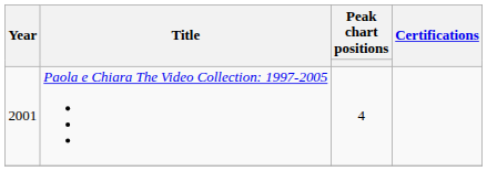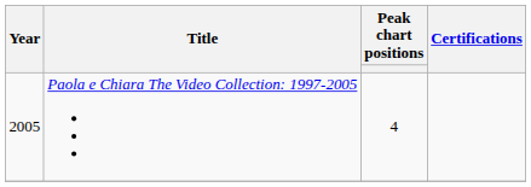Paola e Chiara The Video Collection: 1997-2005 | Year: 2001 -> 2005
